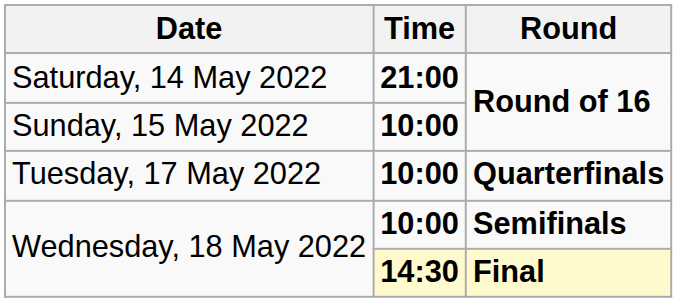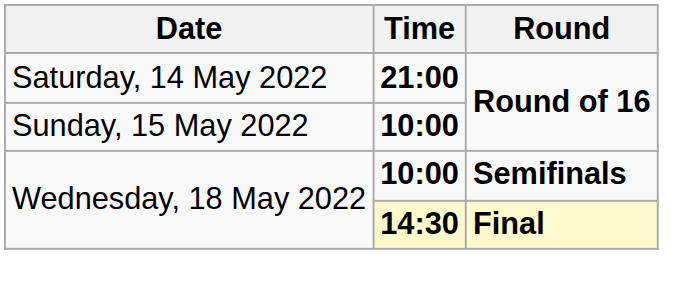- row: Tuesday, 17 May 2022 | 10:00 | Quarterfinals
